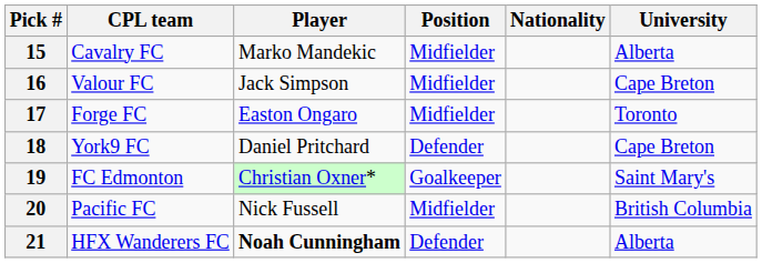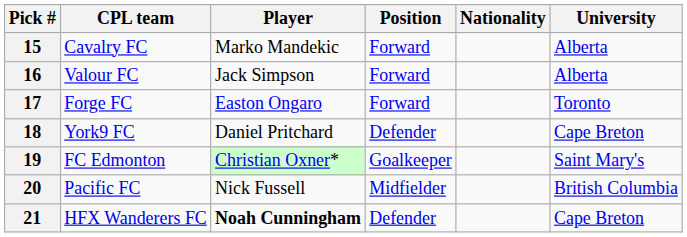15 | Position: Midfielder -> Forward
16 | Position: Midfielder -> Forward
16 | University: Cape Breton -> Alberta
17 | Position: Midfielder -> Forward
21 | University: Alberta -> Cape Breton
